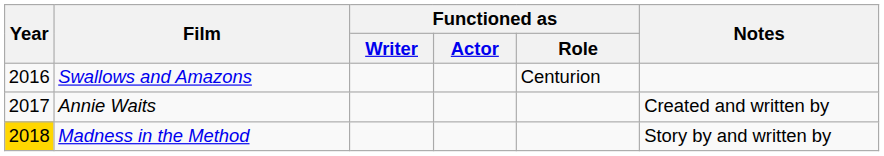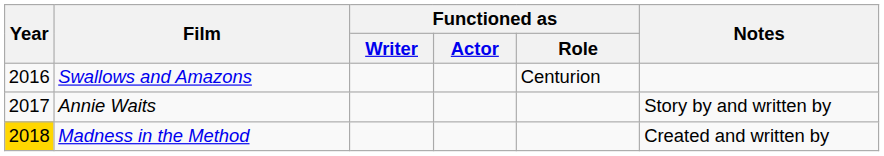Annie Waits | Notes: Created and written by -> Story by and written by
Madness in the Method | Notes: Story by and written by -> Created and written by
